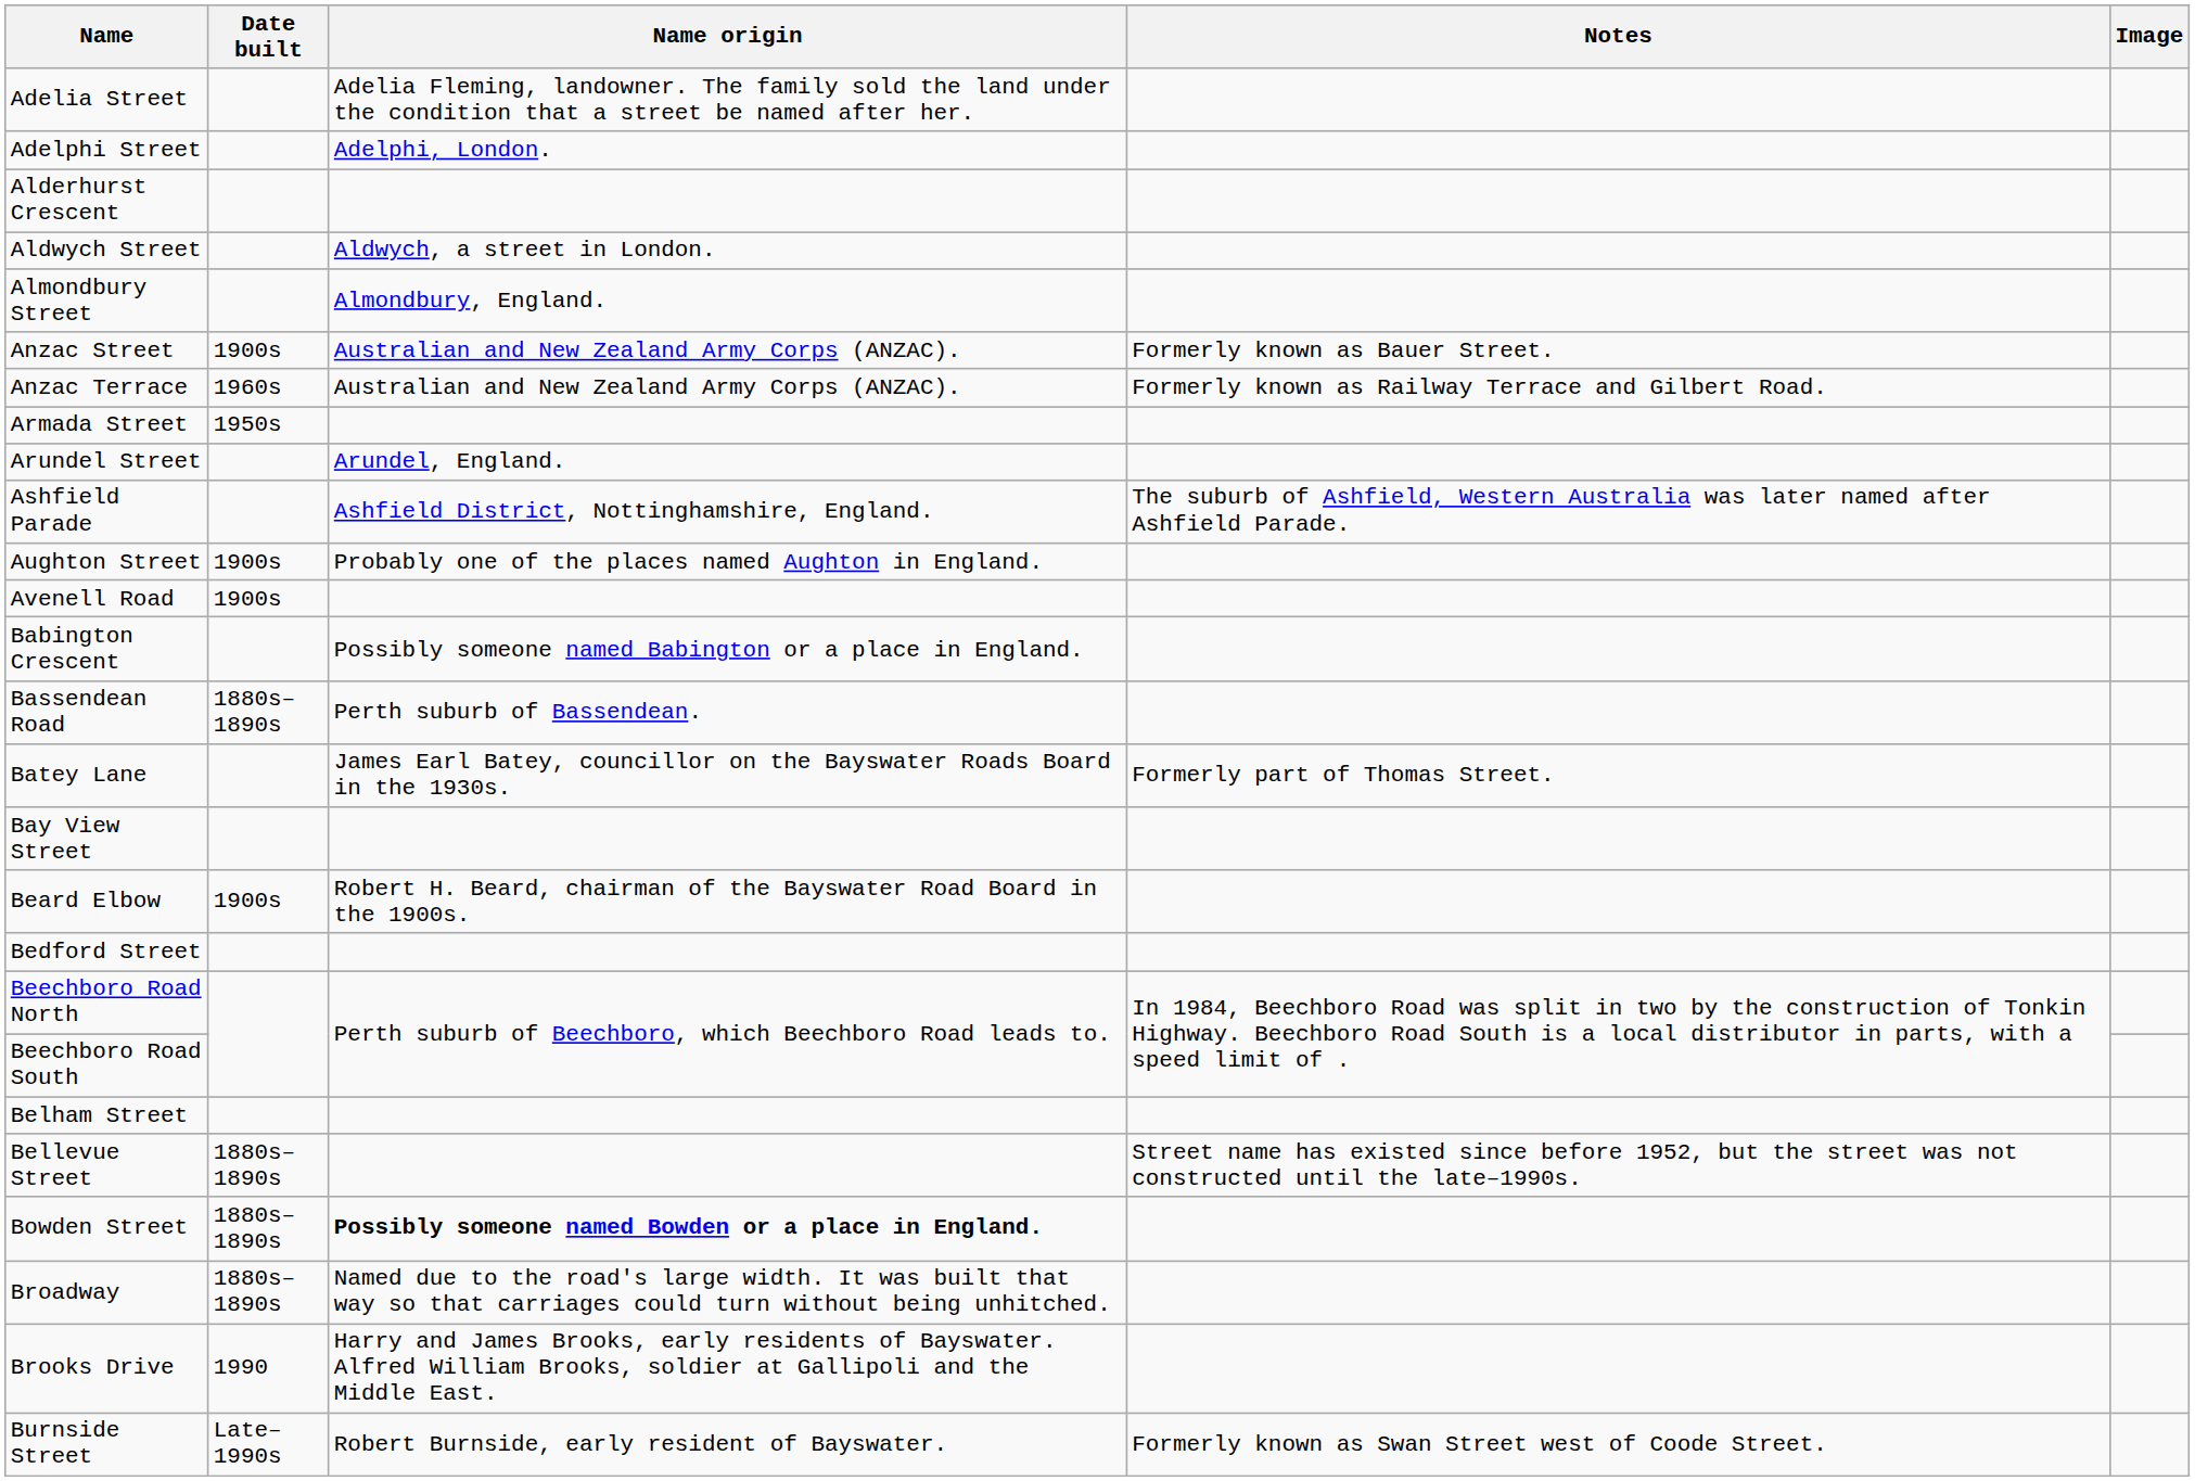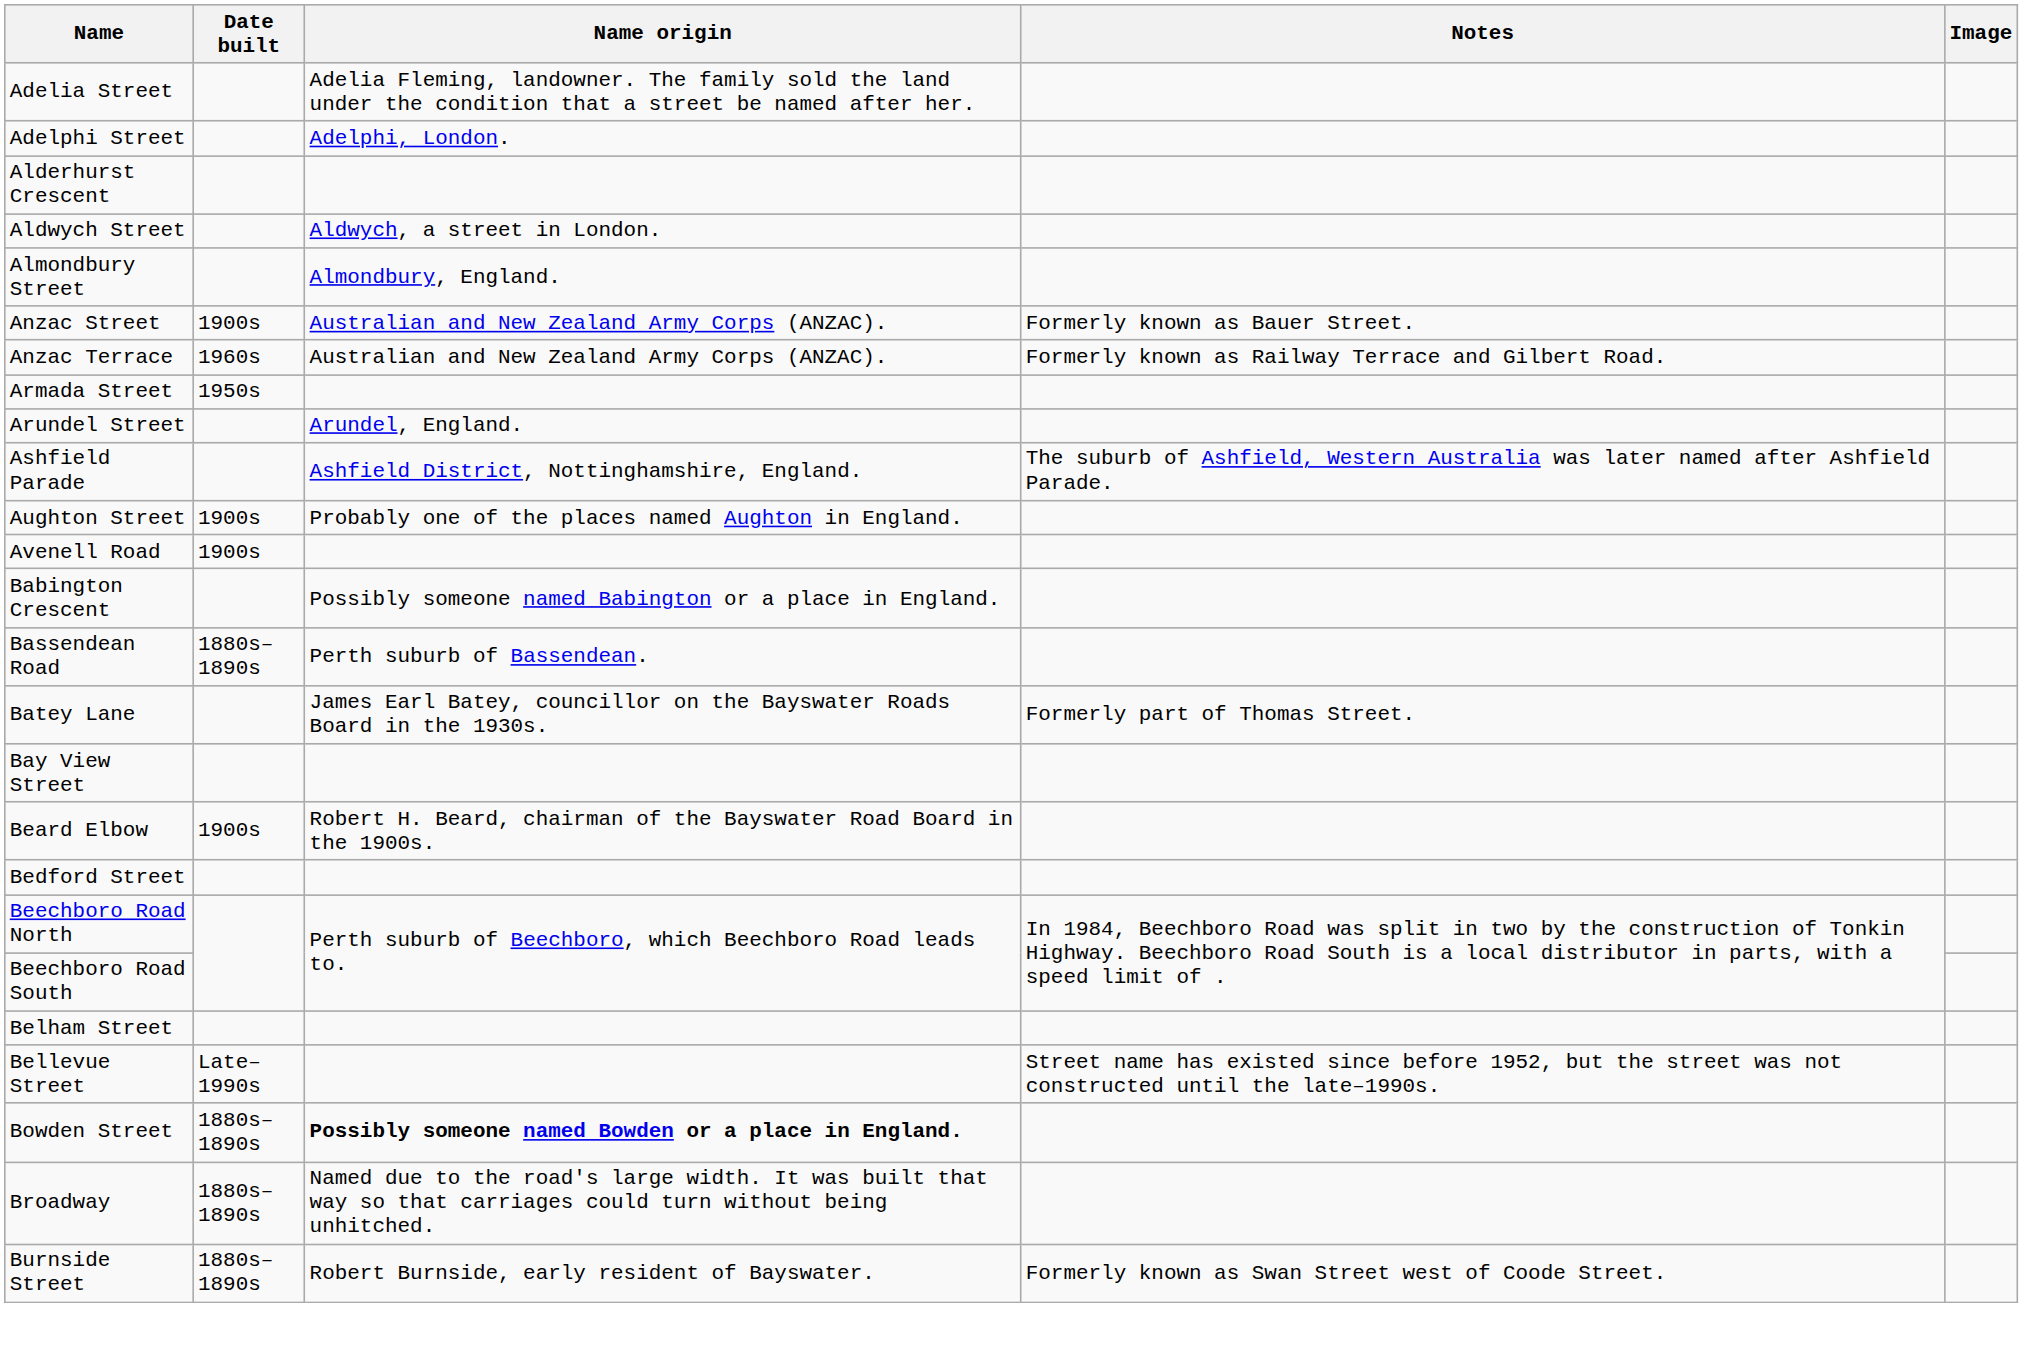Bellevue Street | Date built: 1880s–1890s -> Late–1990s
- row: Brooks Drive | 1990 | Harry and James Brooks, early residents of Bayswater. Alfred William Brooks, soldier at Gallipoli and the Middle East.
Burnside Street | Date built: Late–1990s -> 1880s–1890s
